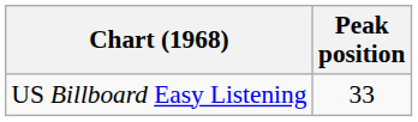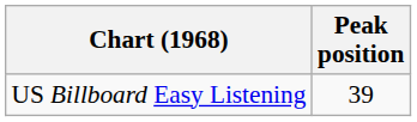US Billboard Easy Listening | Peak position: 33 -> 39
